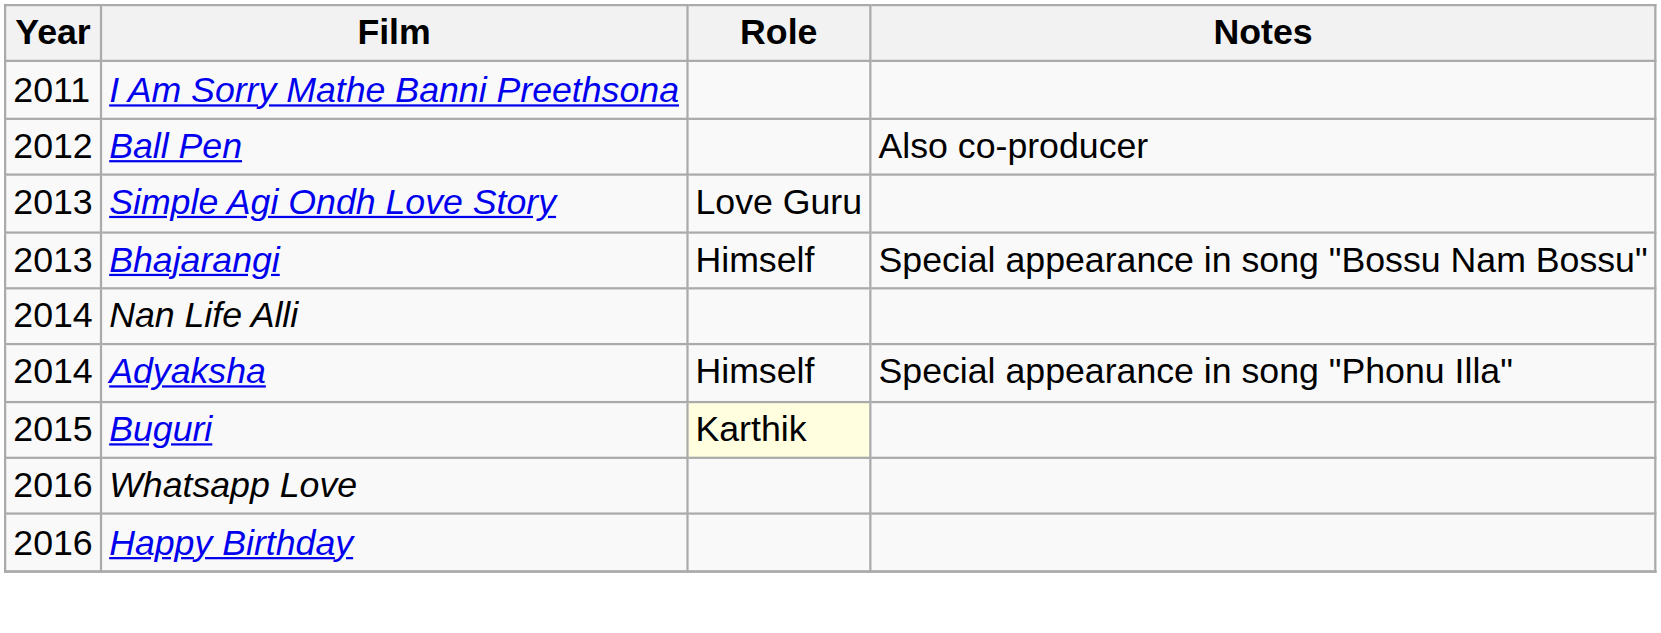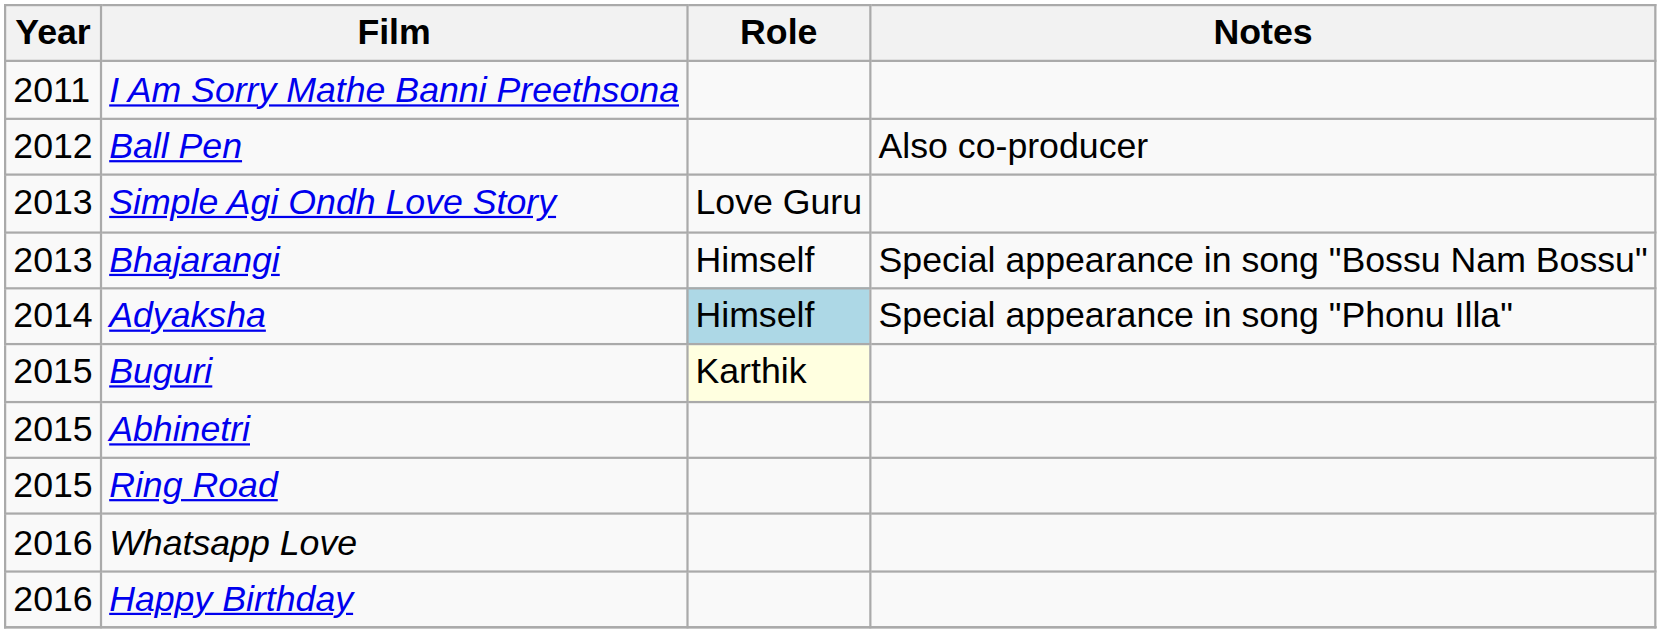- row: 2014 | Nan Life Alli
Adyaksha | Role: no background -> lightblue background
+ row: 2015 | Abhinetri
+ row: 2015 | Ring Road
